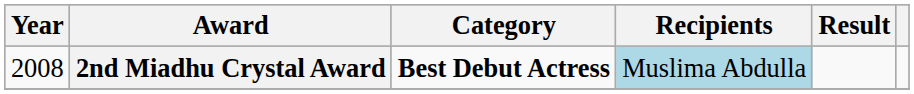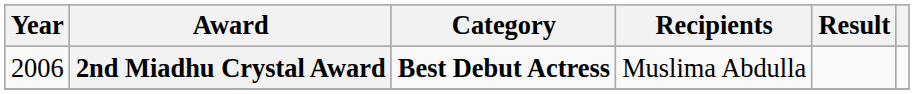2nd Miadhu Crystal Award | Year: 2008 -> 2006
2nd Miadhu Crystal Award | Recipients: lightblue background -> no background
